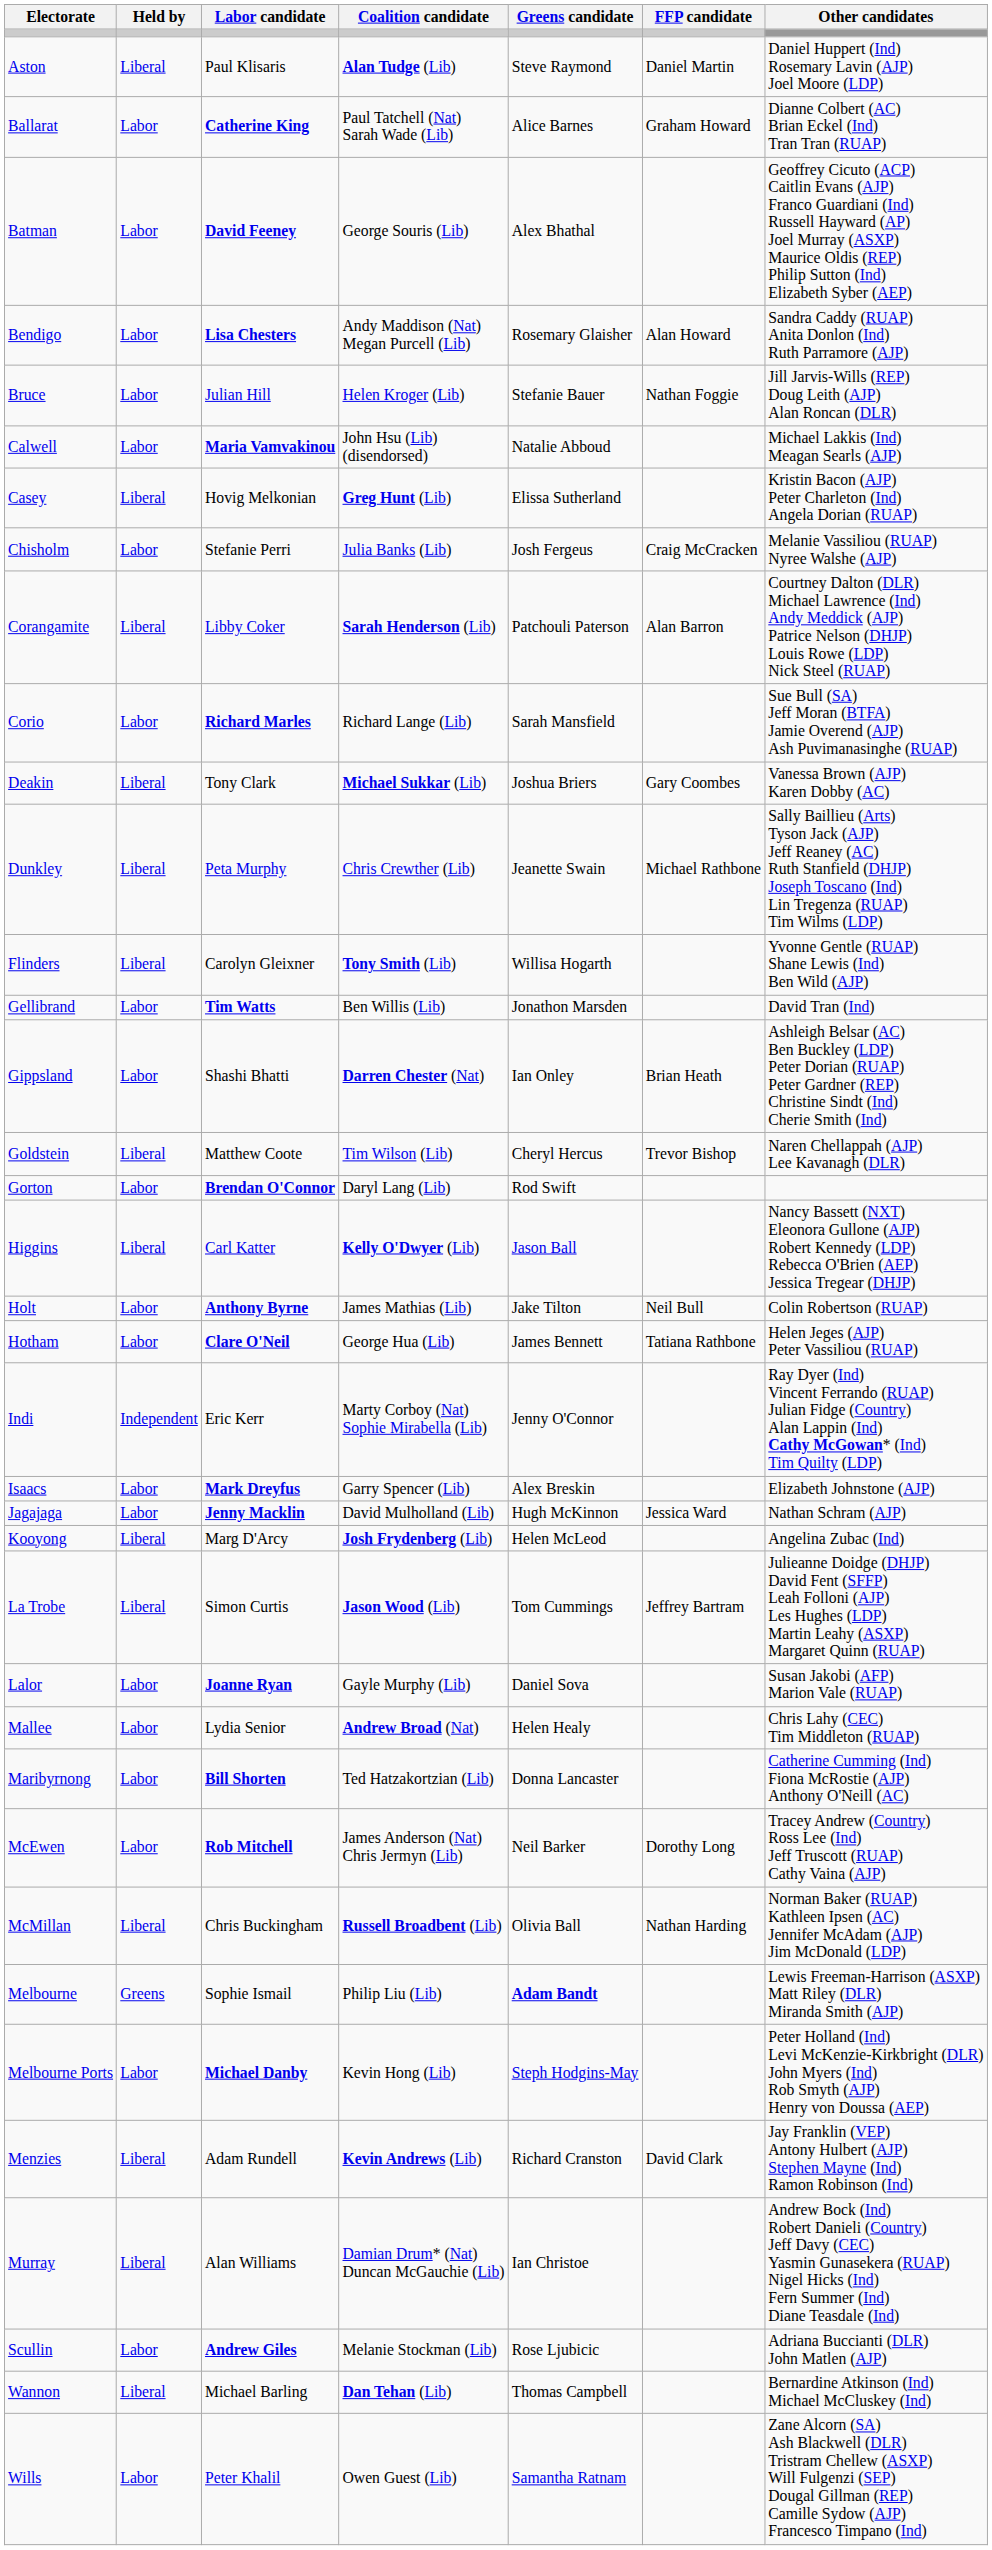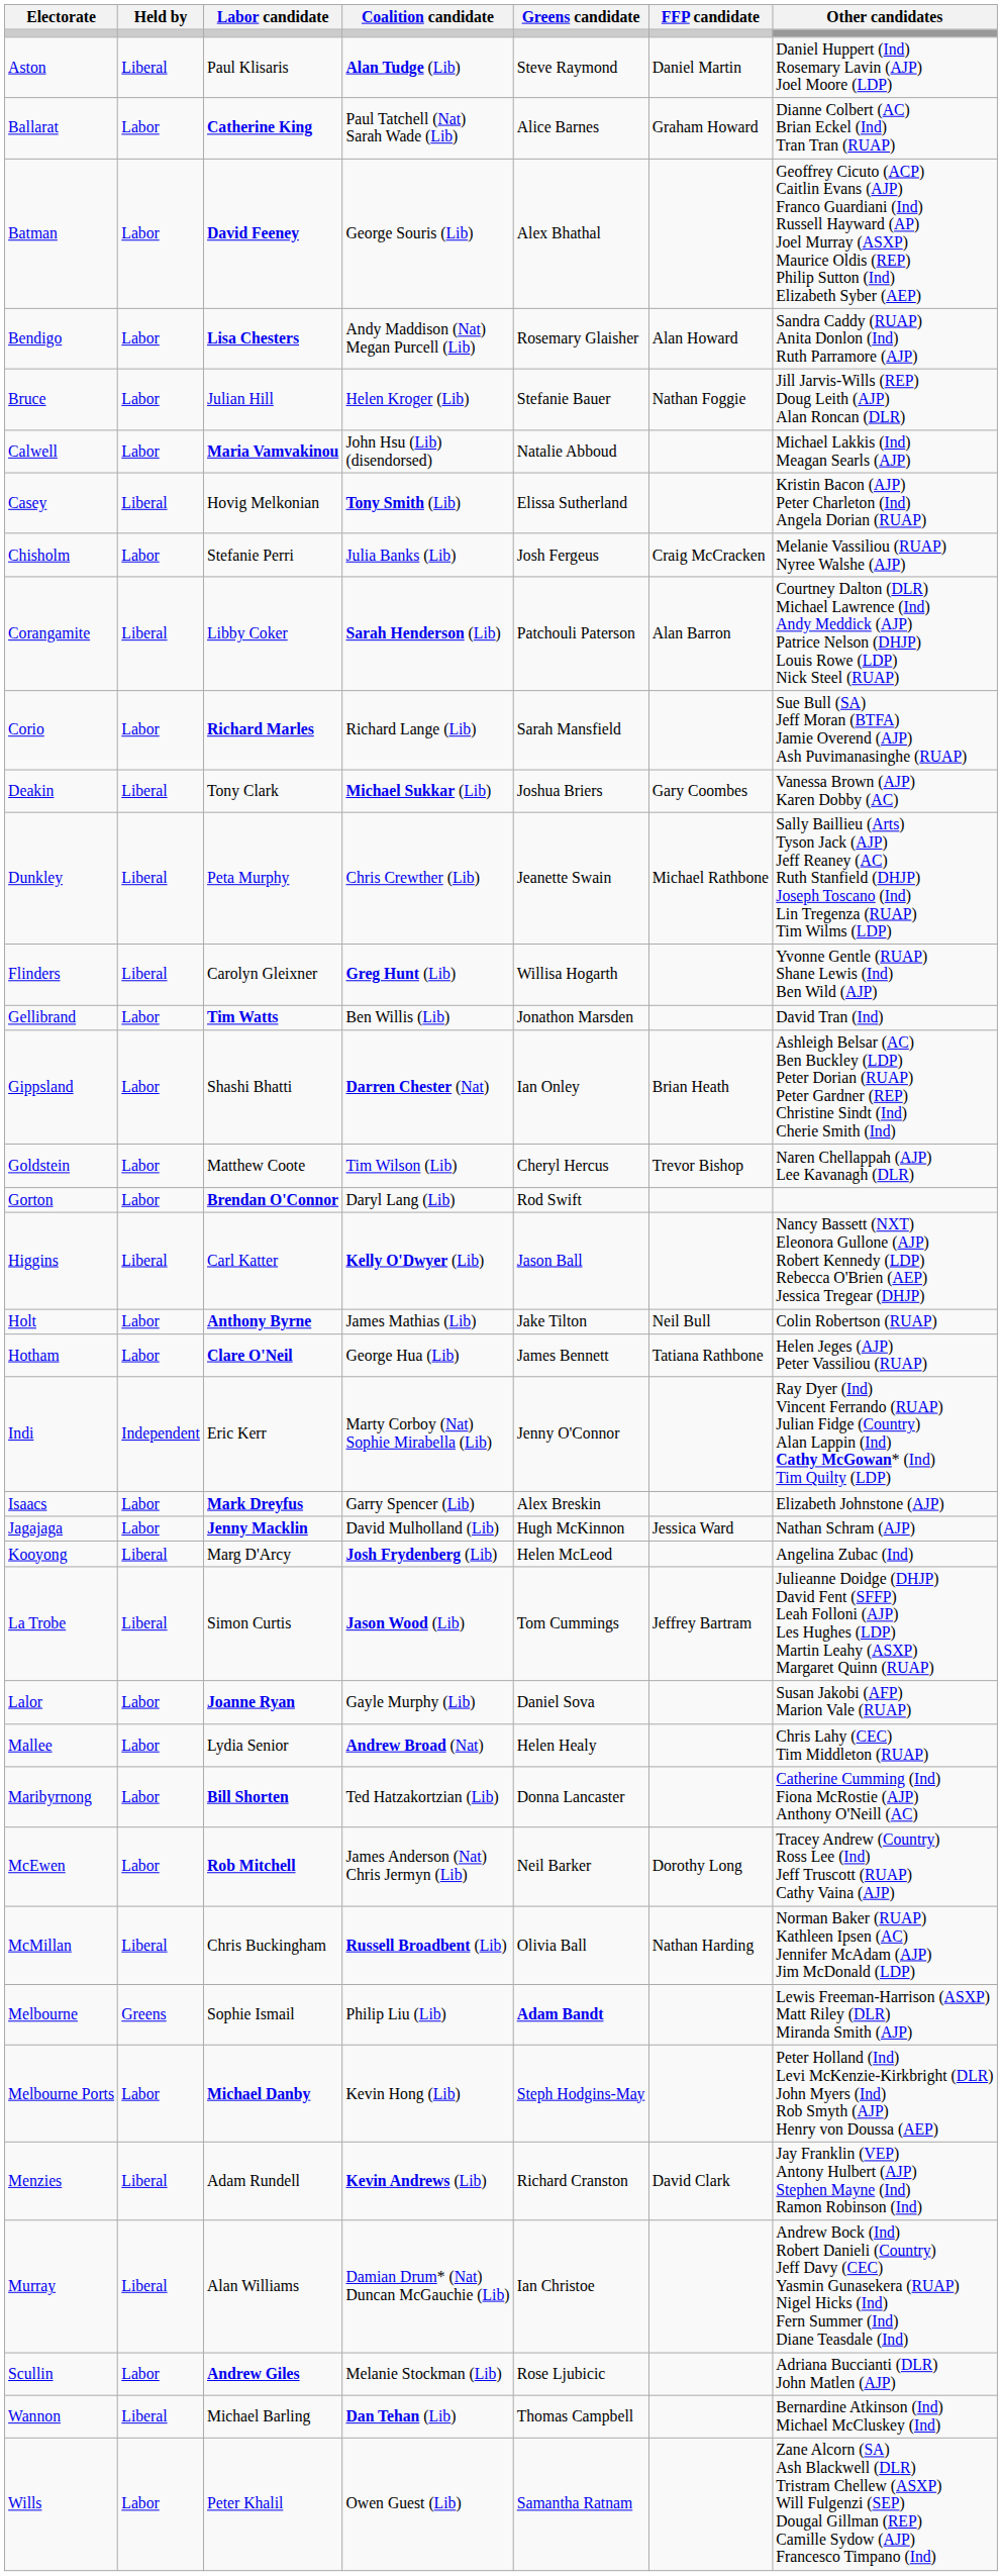Casey | Coalition candidate: Greg Hunt (Lib) -> Tony Smith (Lib)
Flinders | Coalition candidate: Tony Smith (Lib) -> Greg Hunt (Lib)
Goldstein | Held by: Liberal -> Labor
